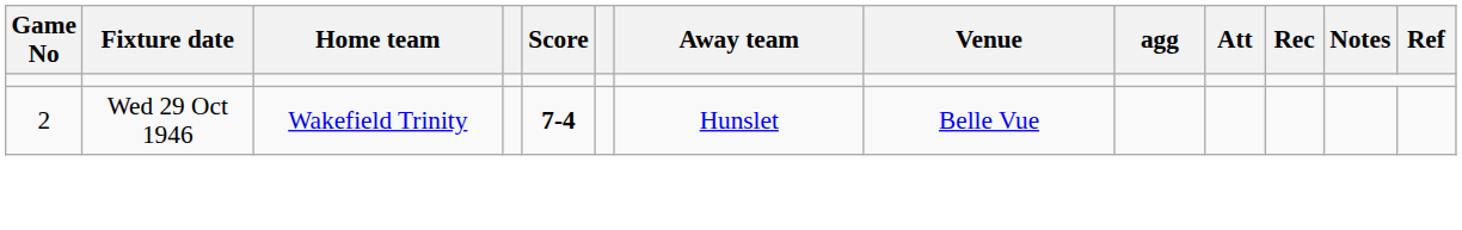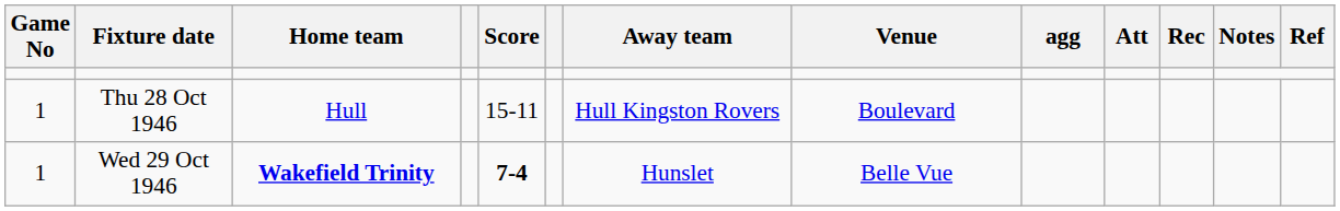+ row: 1 | Thu 28 Oct 1946 | Hull | 15-11 | Hull Kingston Rovers | Boulevard
Wed 29 Oct 1946 | Game No: 2 -> 1
Wed 29 Oct 1946 | Home team: normal -> bold
